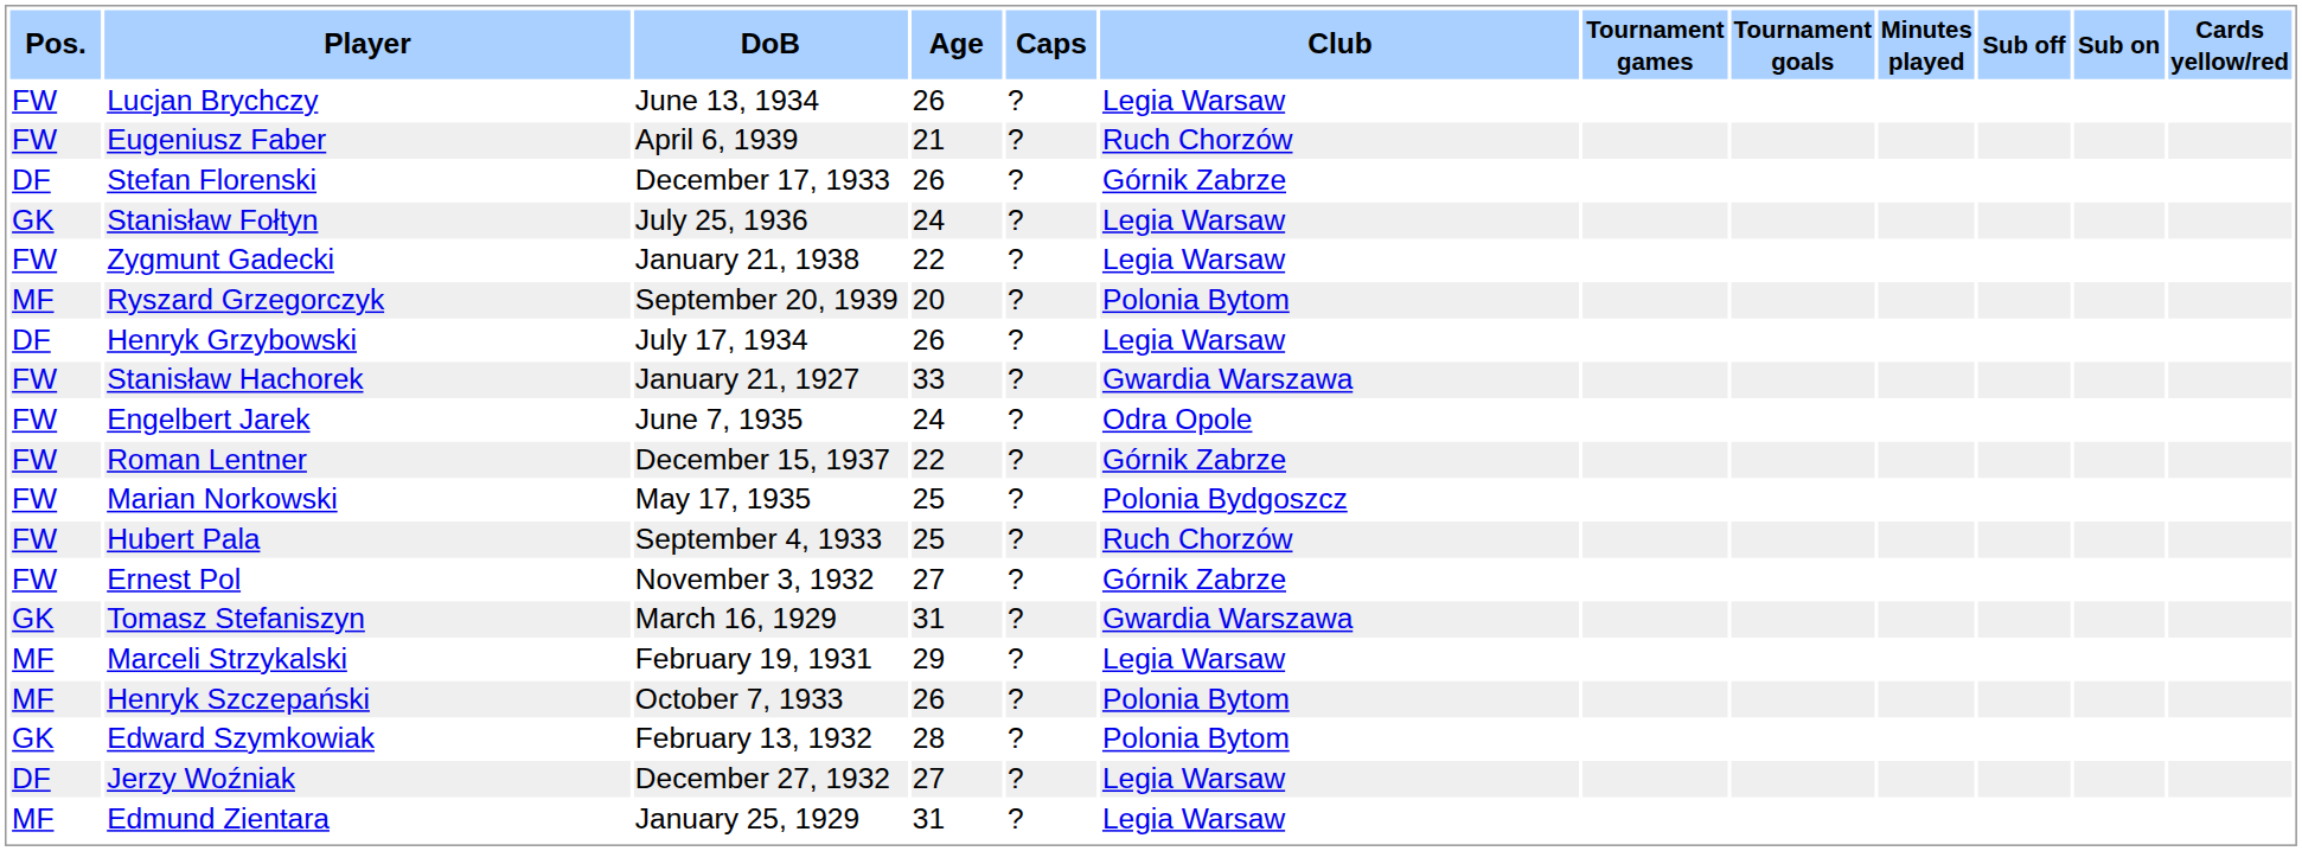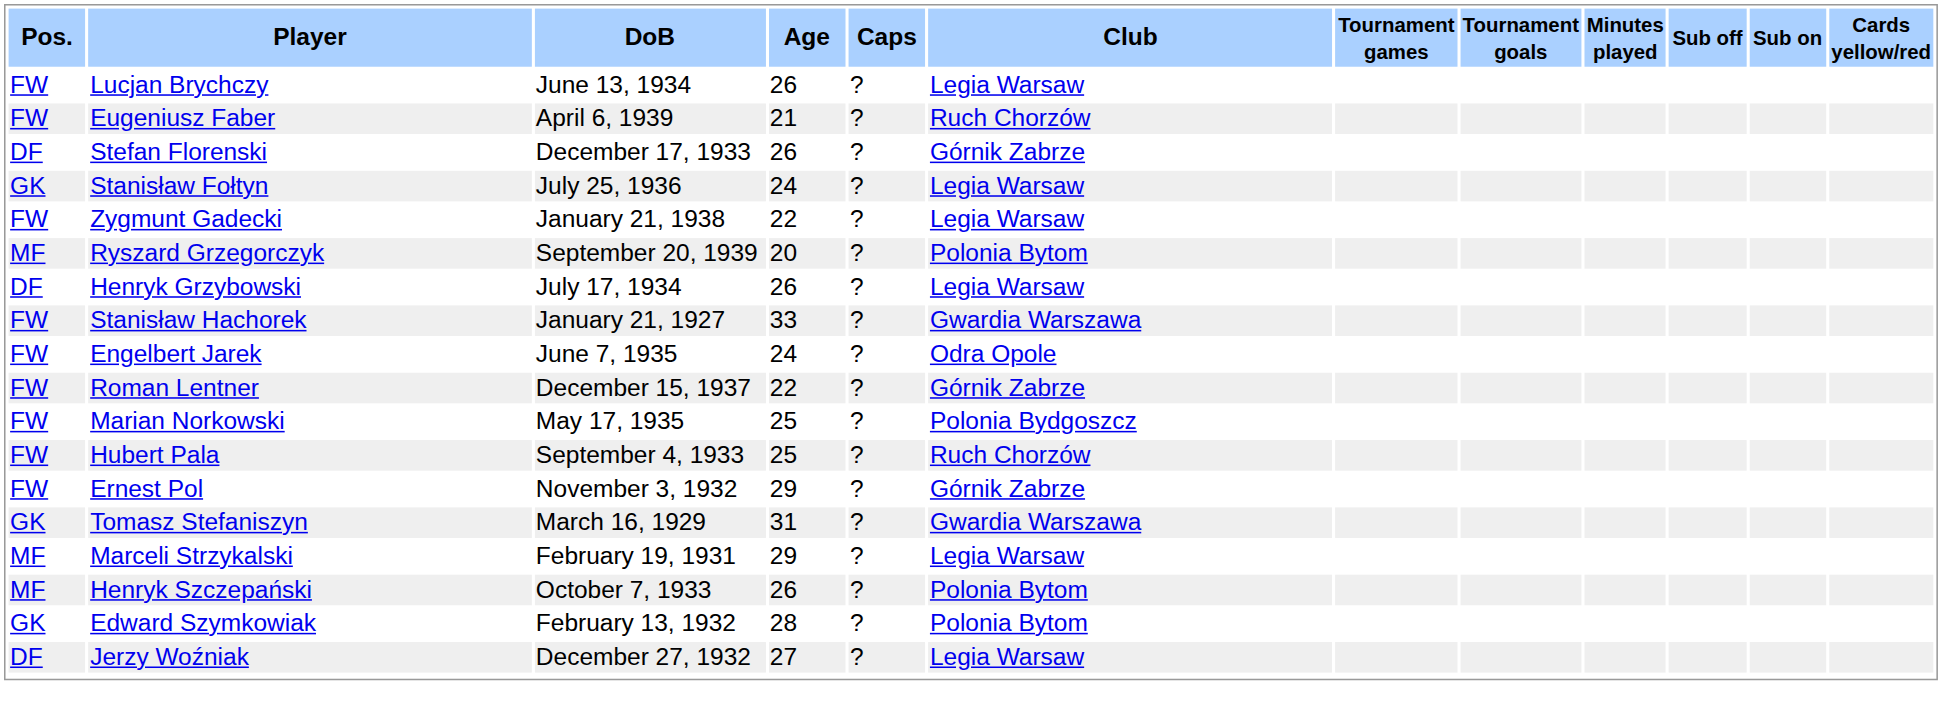Ernest Pol | Age: 27 -> 29
- row: MF | Edmund Zientara | January 25, 1929 | 31 | ? | Legia Warsaw
